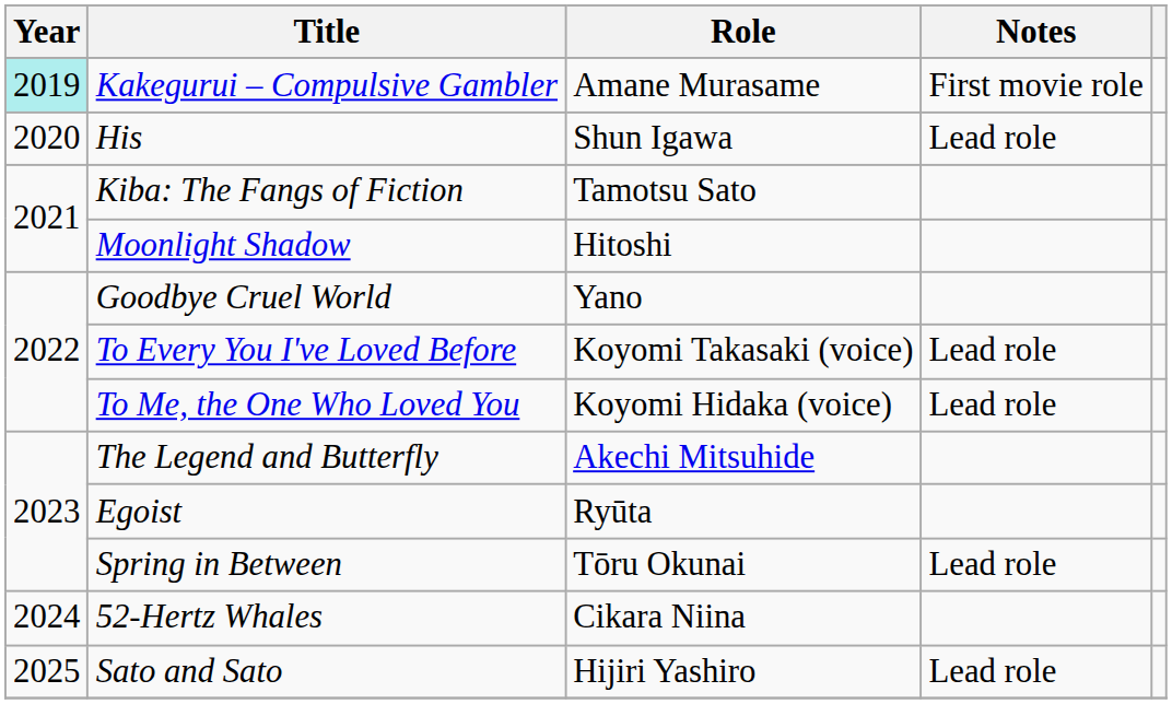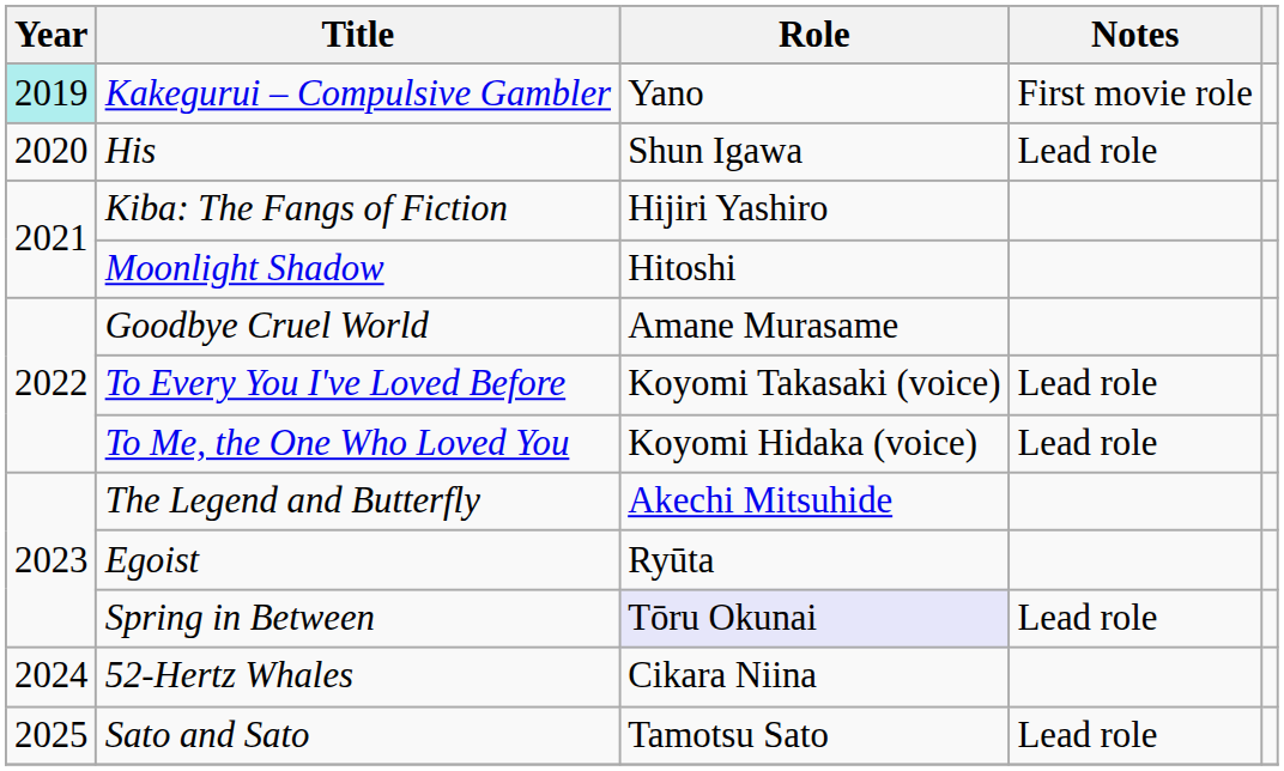Kakegurui – Compulsive Gambler | Role: Amane Murasame -> Yano
Kiba: The Fangs of Fiction | Role: Tamotsu Sato -> Hijiri Yashiro
Goodbye Cruel World | Role: Yano -> Amane Murasame
Spring in Between | Role: no background -> lavender background
Sato and Sato | Role: Hijiri Yashiro -> Tamotsu Sato
